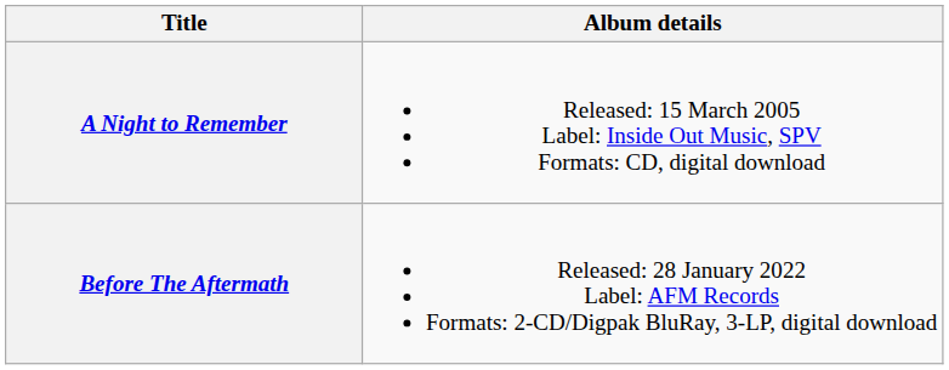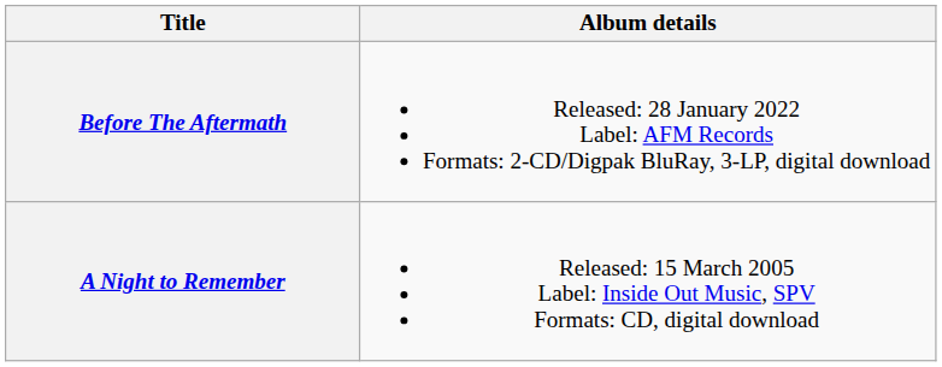rows swapped: A Night to Remember <-> Before The Aftermath
